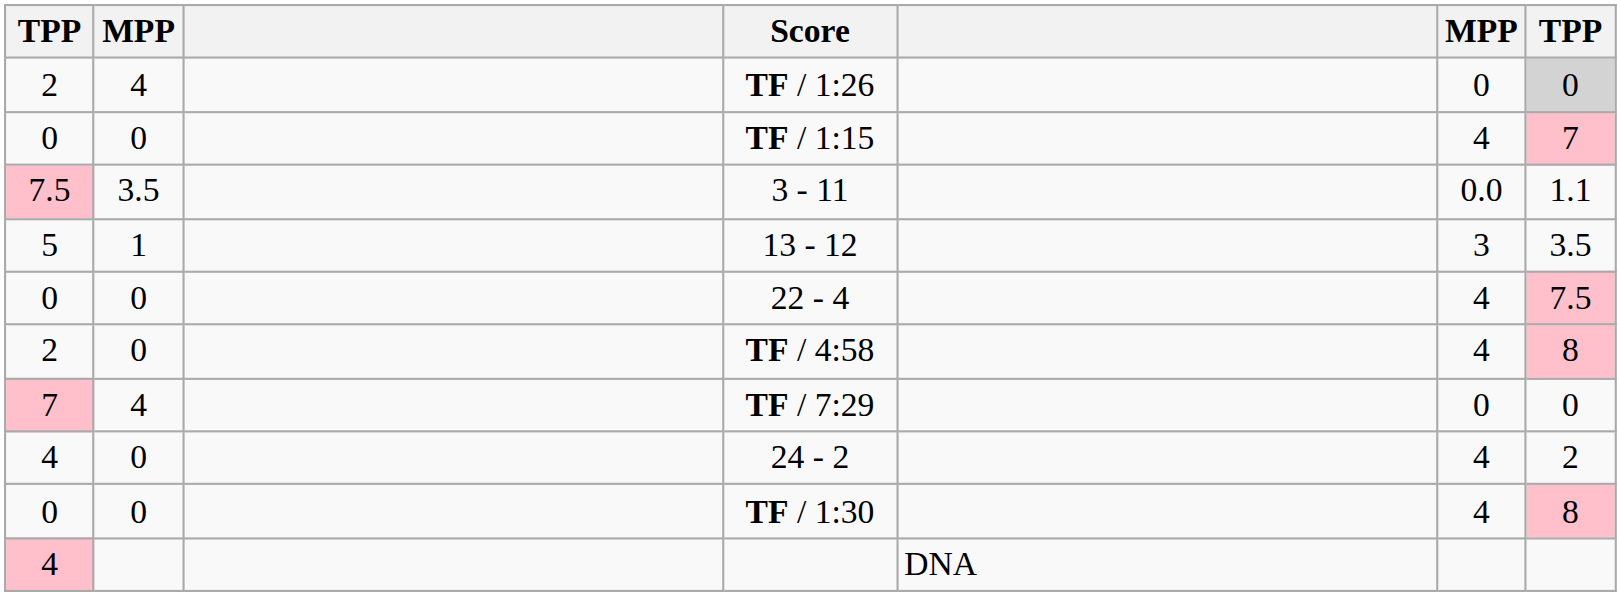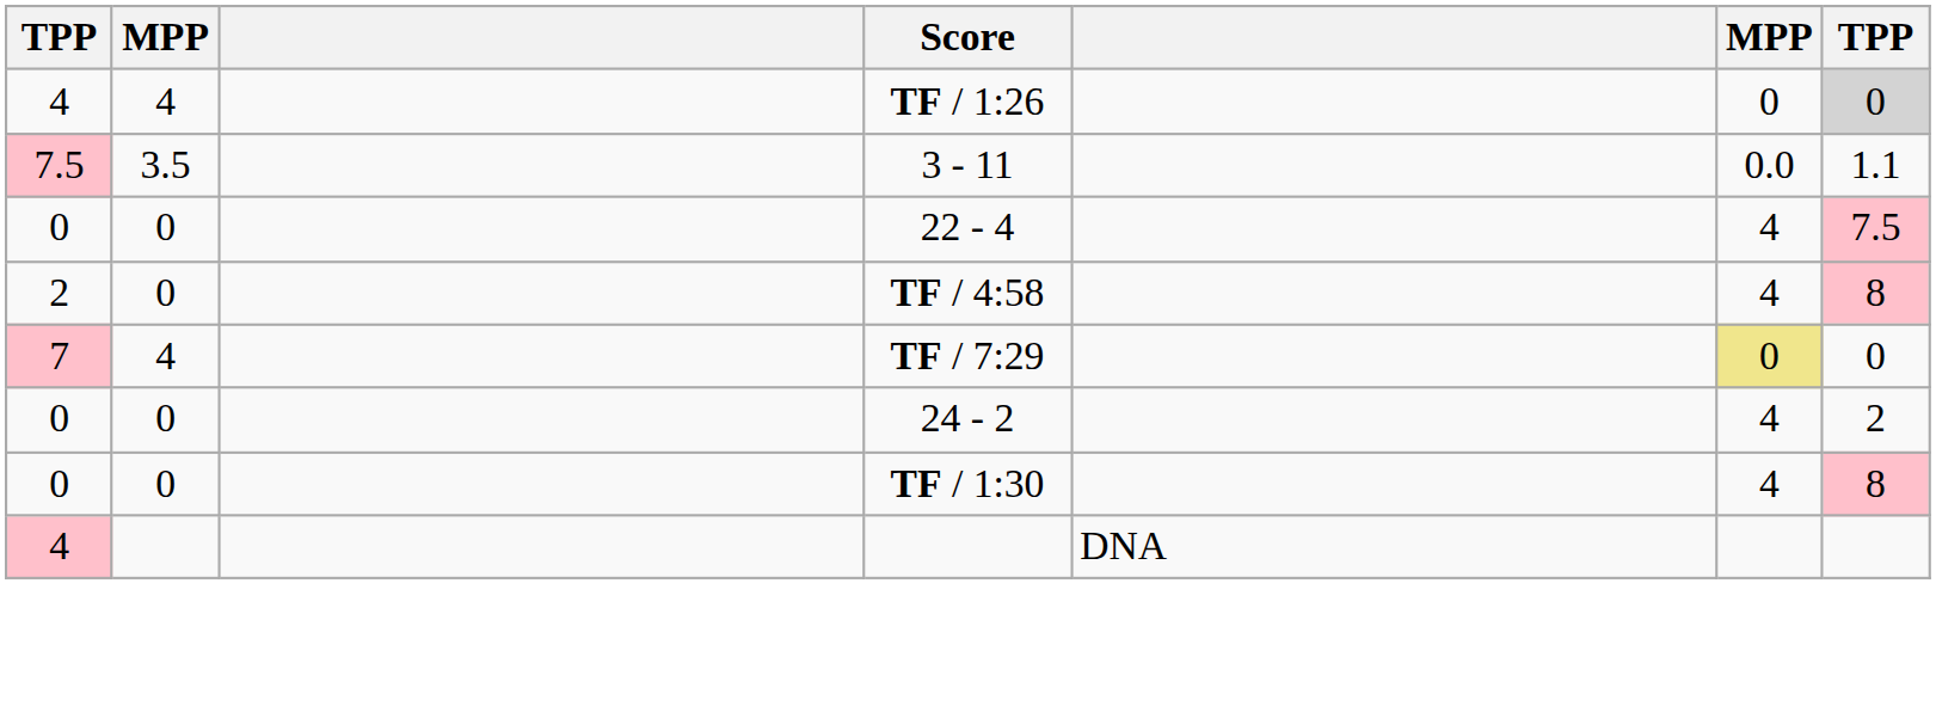TF / 1:26 | column 1: 2 -> 4
- row: 0 | 0 | TF / 1:15 | 4 | 7
- row: 5 | 1 | 13 - 12 | 3 | 3.5
TF / 7:29 | column 6: no background -> khaki background
24 - 2 | column 1: 4 -> 0
